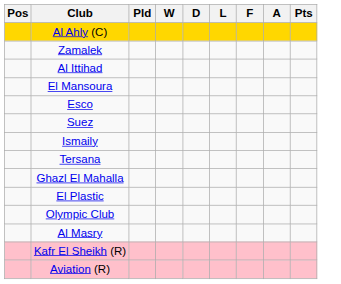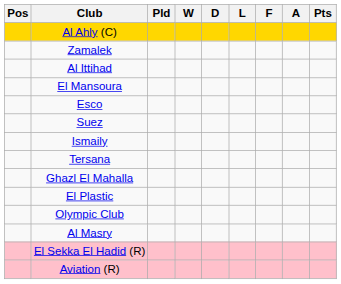- row: Kafr El Sheikh (R)
+ row: El Sekka El Hadid (R)
